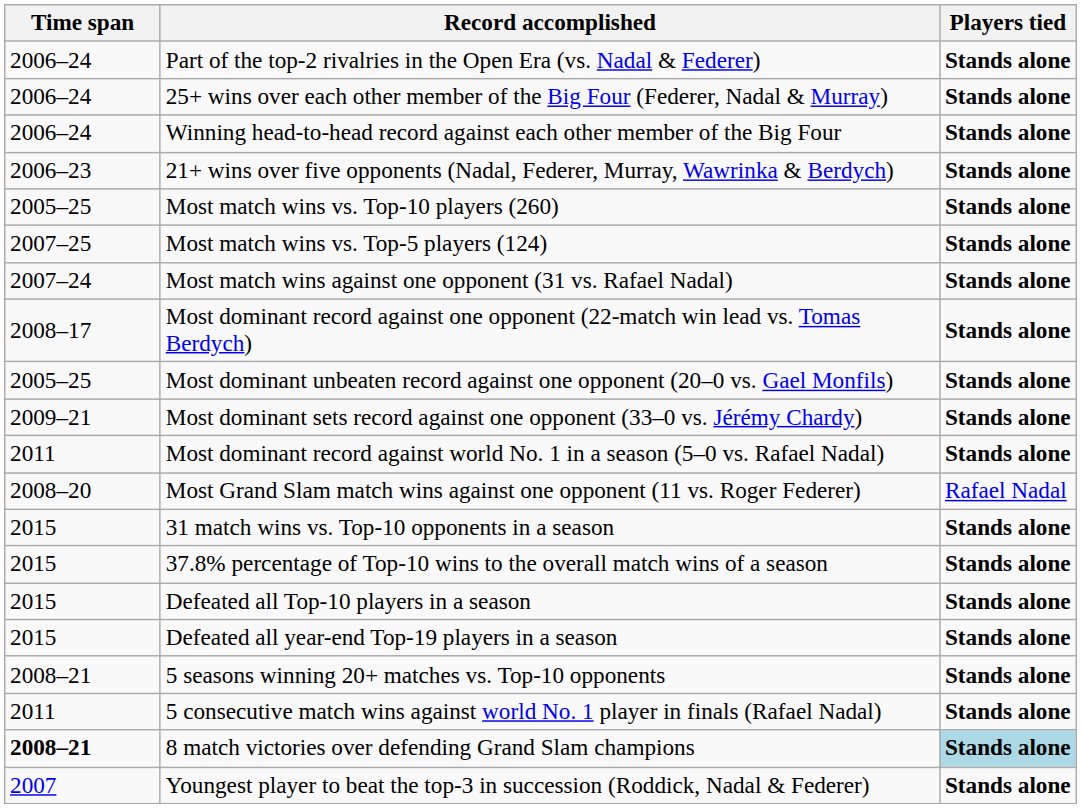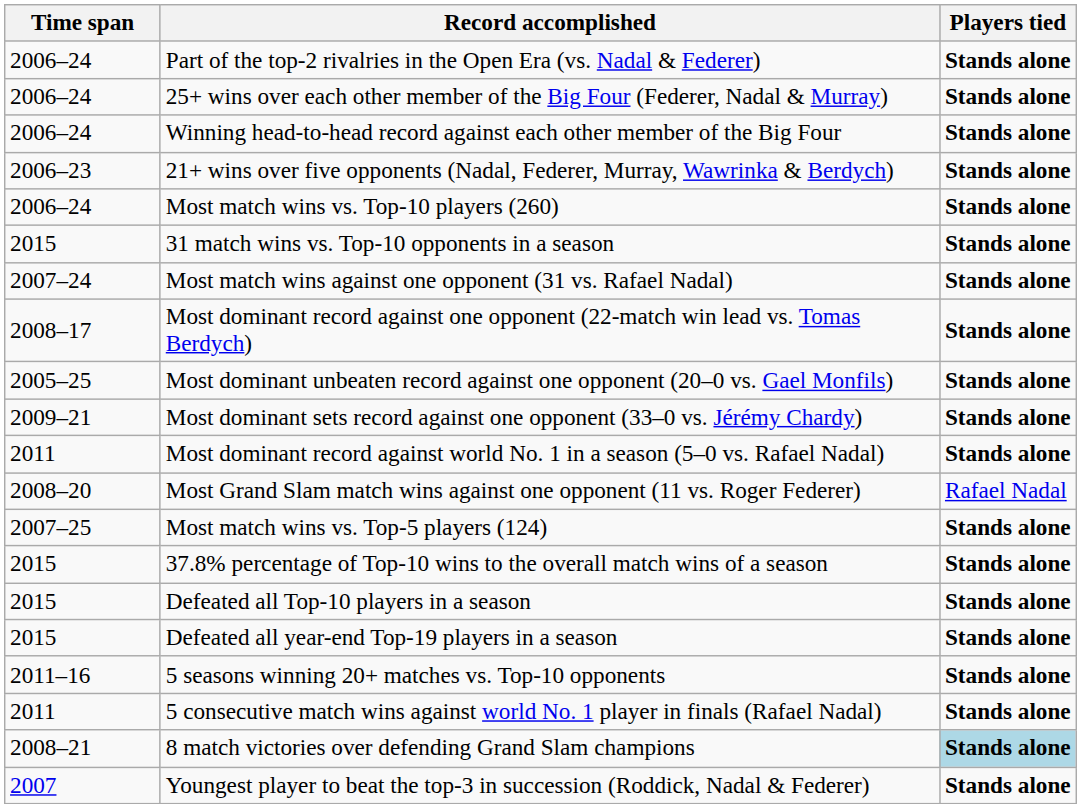Most match wins vs. Top-10 players (260) | Time span: 2005–25 -> 2006–24
rows swapped: Most match wins vs. Top-5 players (124) <-> 31 match wins vs. Top-10 opponents in a season
5 seasons winning 20+ matches vs. Top-10 opponents | Time span: 2008–21 -> 2011–16
8 match victories over defending Grand Slam champions | Time span: bold -> normal
